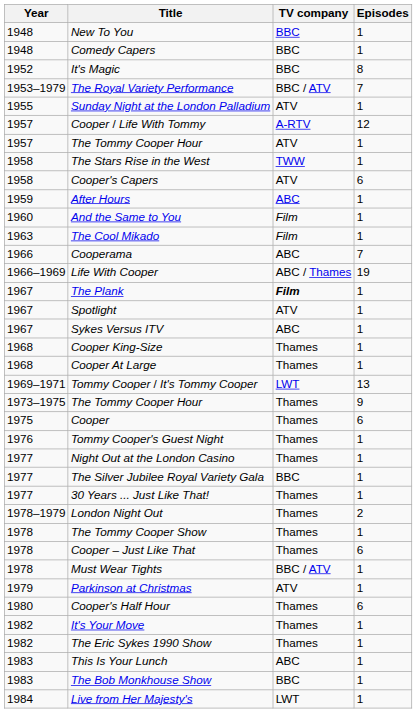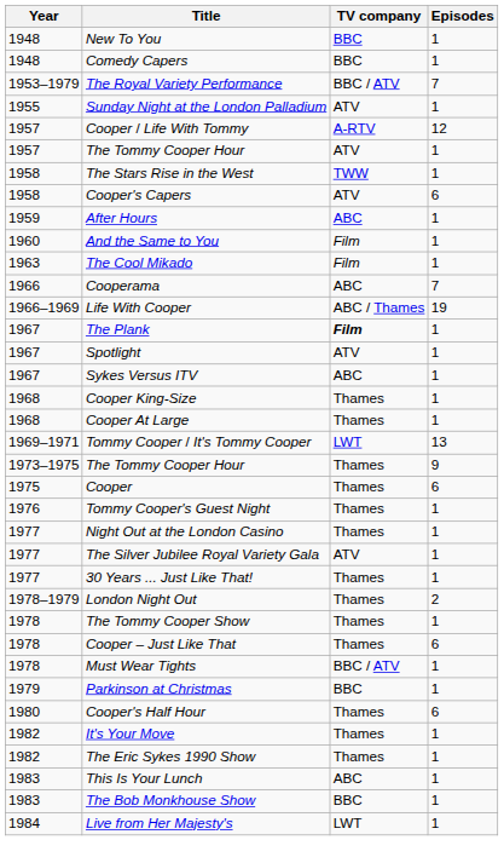- row: 1952 | It's Magic | BBC | 8
The Silver Jubilee Royal Variety Gala | TV company: BBC -> ATV
Parkinson at Christmas | TV company: ATV -> BBC
